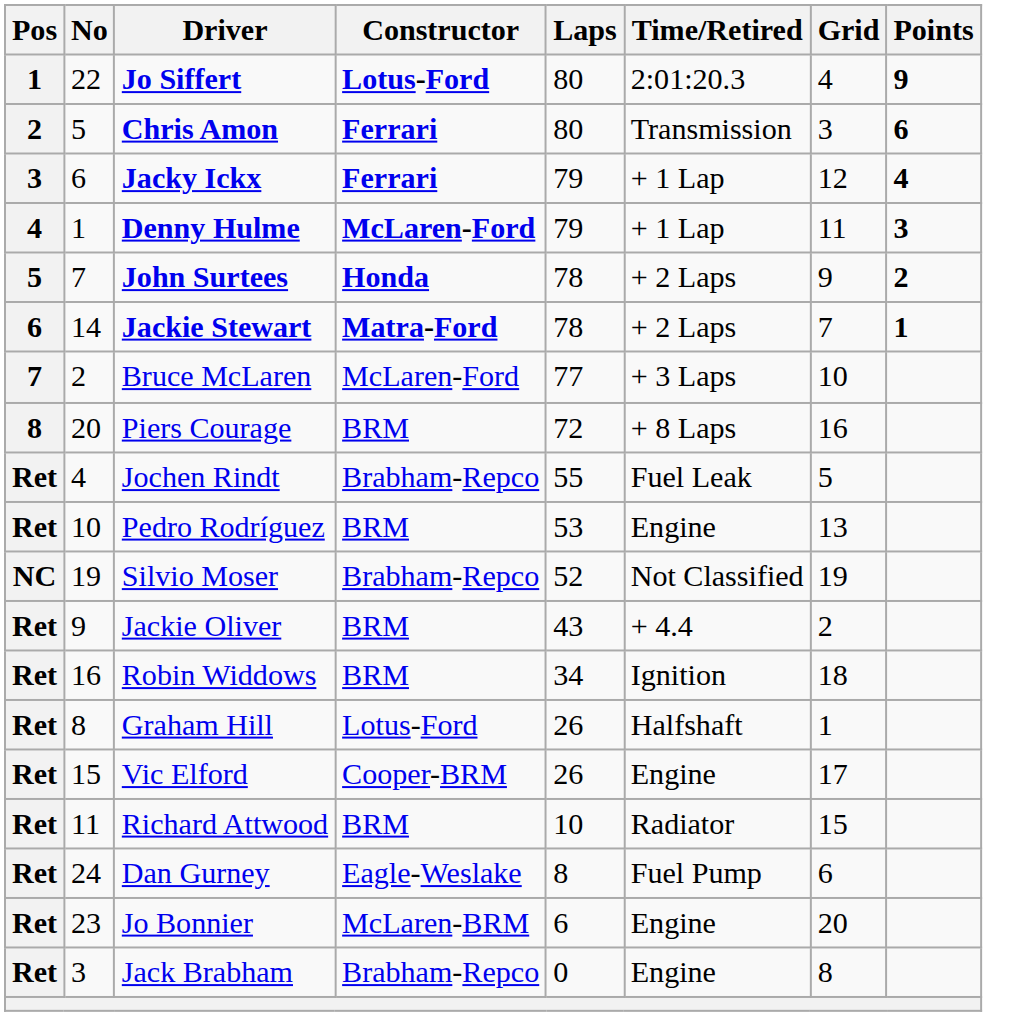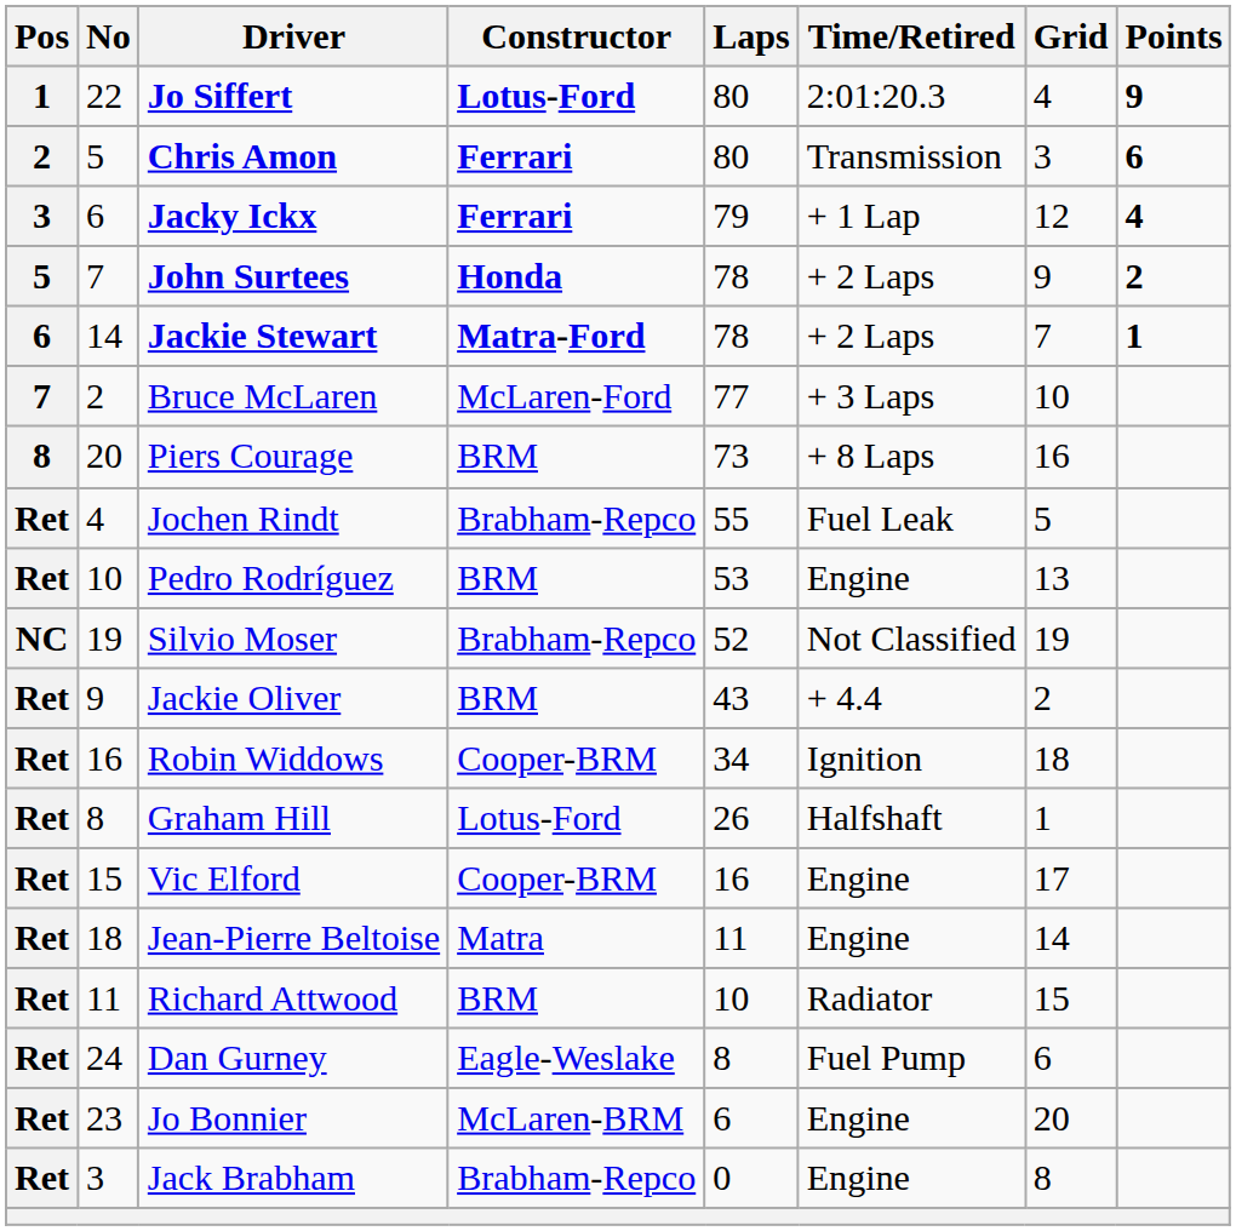- row: 4 | 1 | Denny Hulme | McLaren-Ford | 79 | + 1 Lap | 11 | 3
Piers Courage | Laps: 72 -> 73
Robin Widdows | Constructor: BRM -> Cooper-BRM
Vic Elford | Laps: 26 -> 16
+ row: Ret | 18 | Jean-Pierre Beltoise | Matra | 11 | Engine | 14
